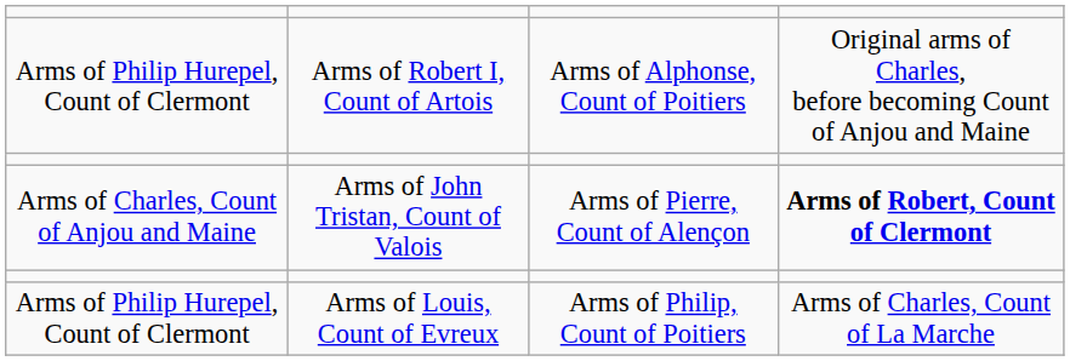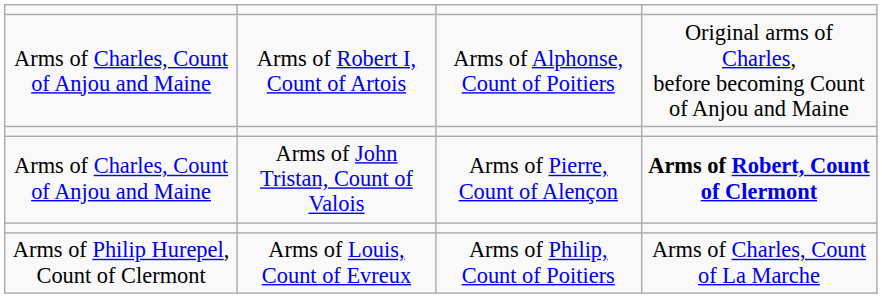Arms of Robert I, Count of Artois | column 1: Arms of Philip Hurepel, Count of Clermont -> Arms of Charles, Count of Anjou and Maine
